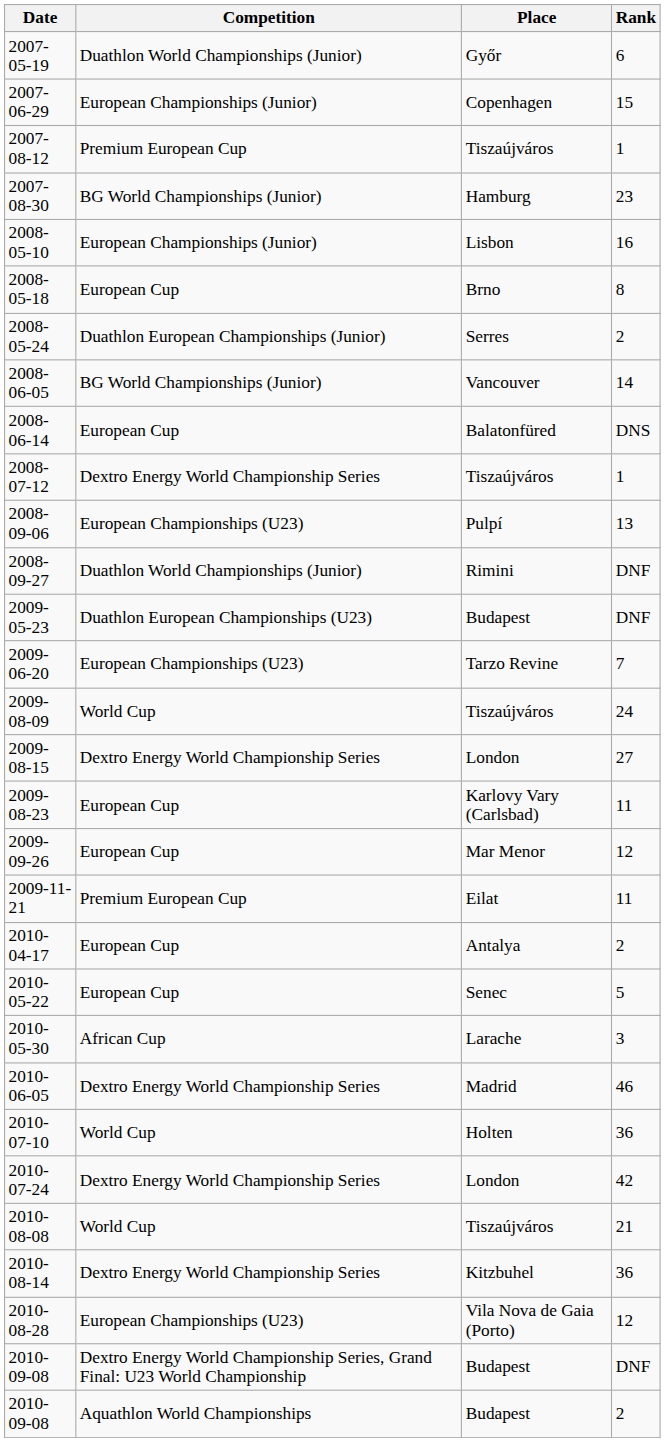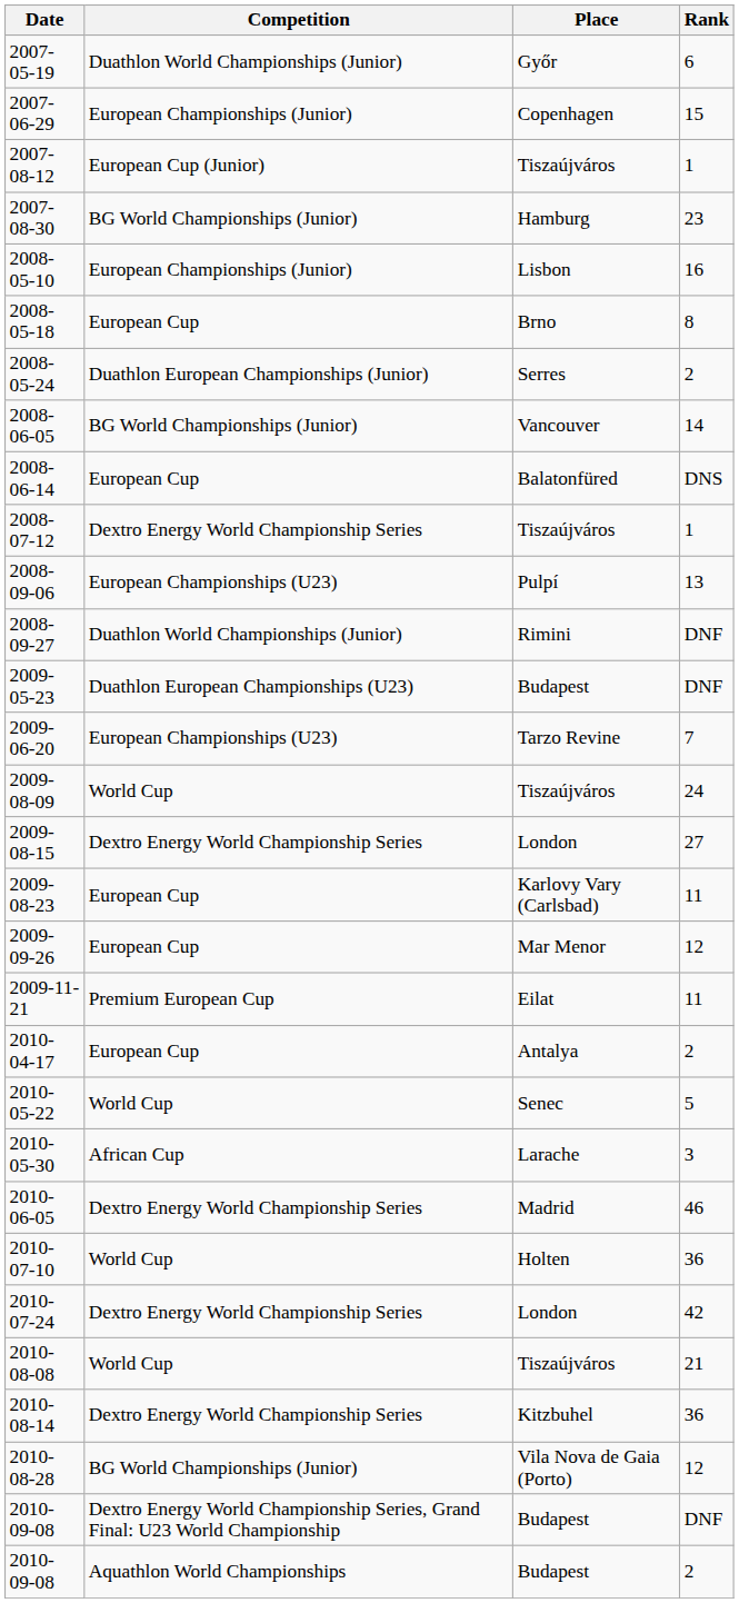2007-08-12 | Competition: Premium European Cup -> European Cup (Junior)
2010-05-22 | Competition: European Cup -> World Cup
2010-08-28 | Competition: European Championships (U23) -> BG World Championships (Junior)
